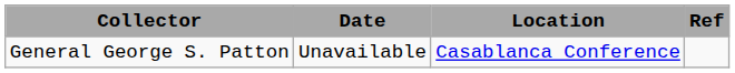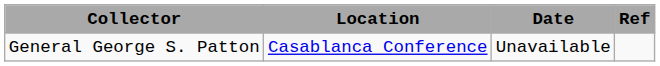columns swapped: Date <-> Location
